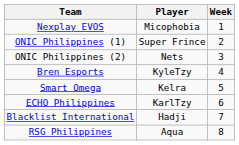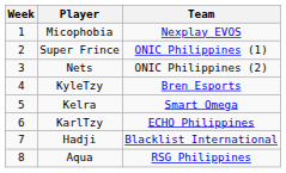columns swapped: Week <-> Team
